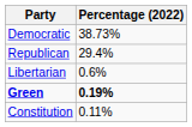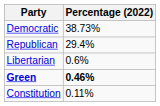Green | Percentage (2022): 0.19% -> 0.46%
